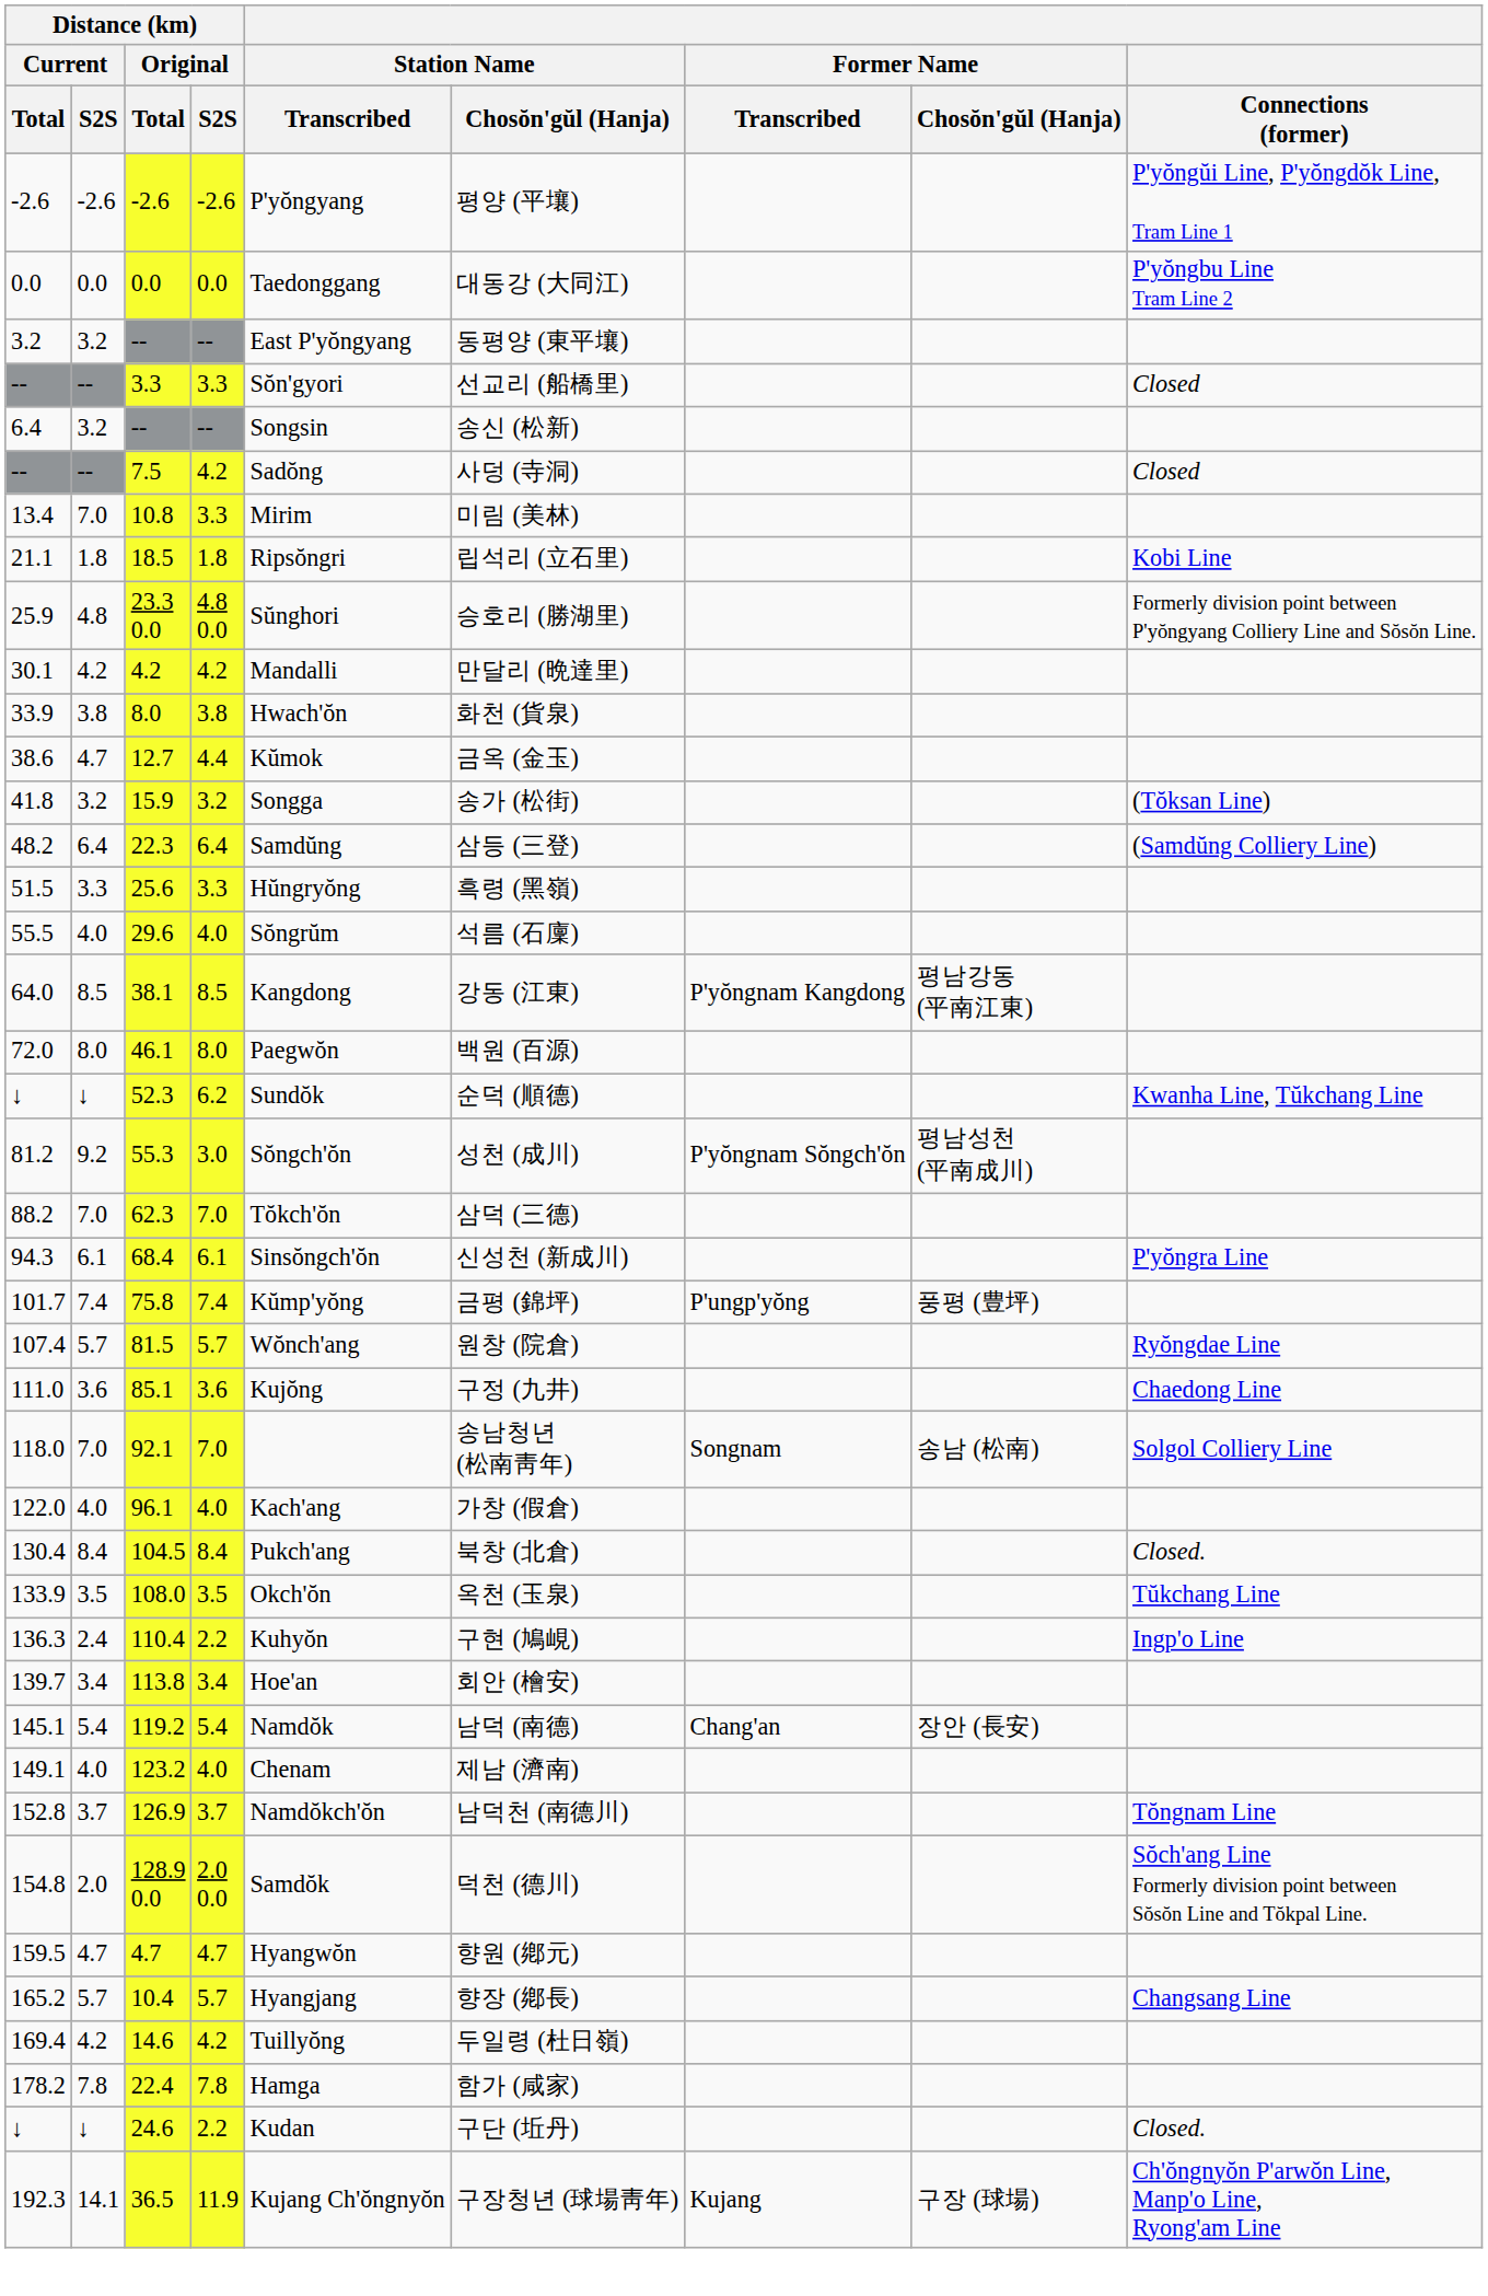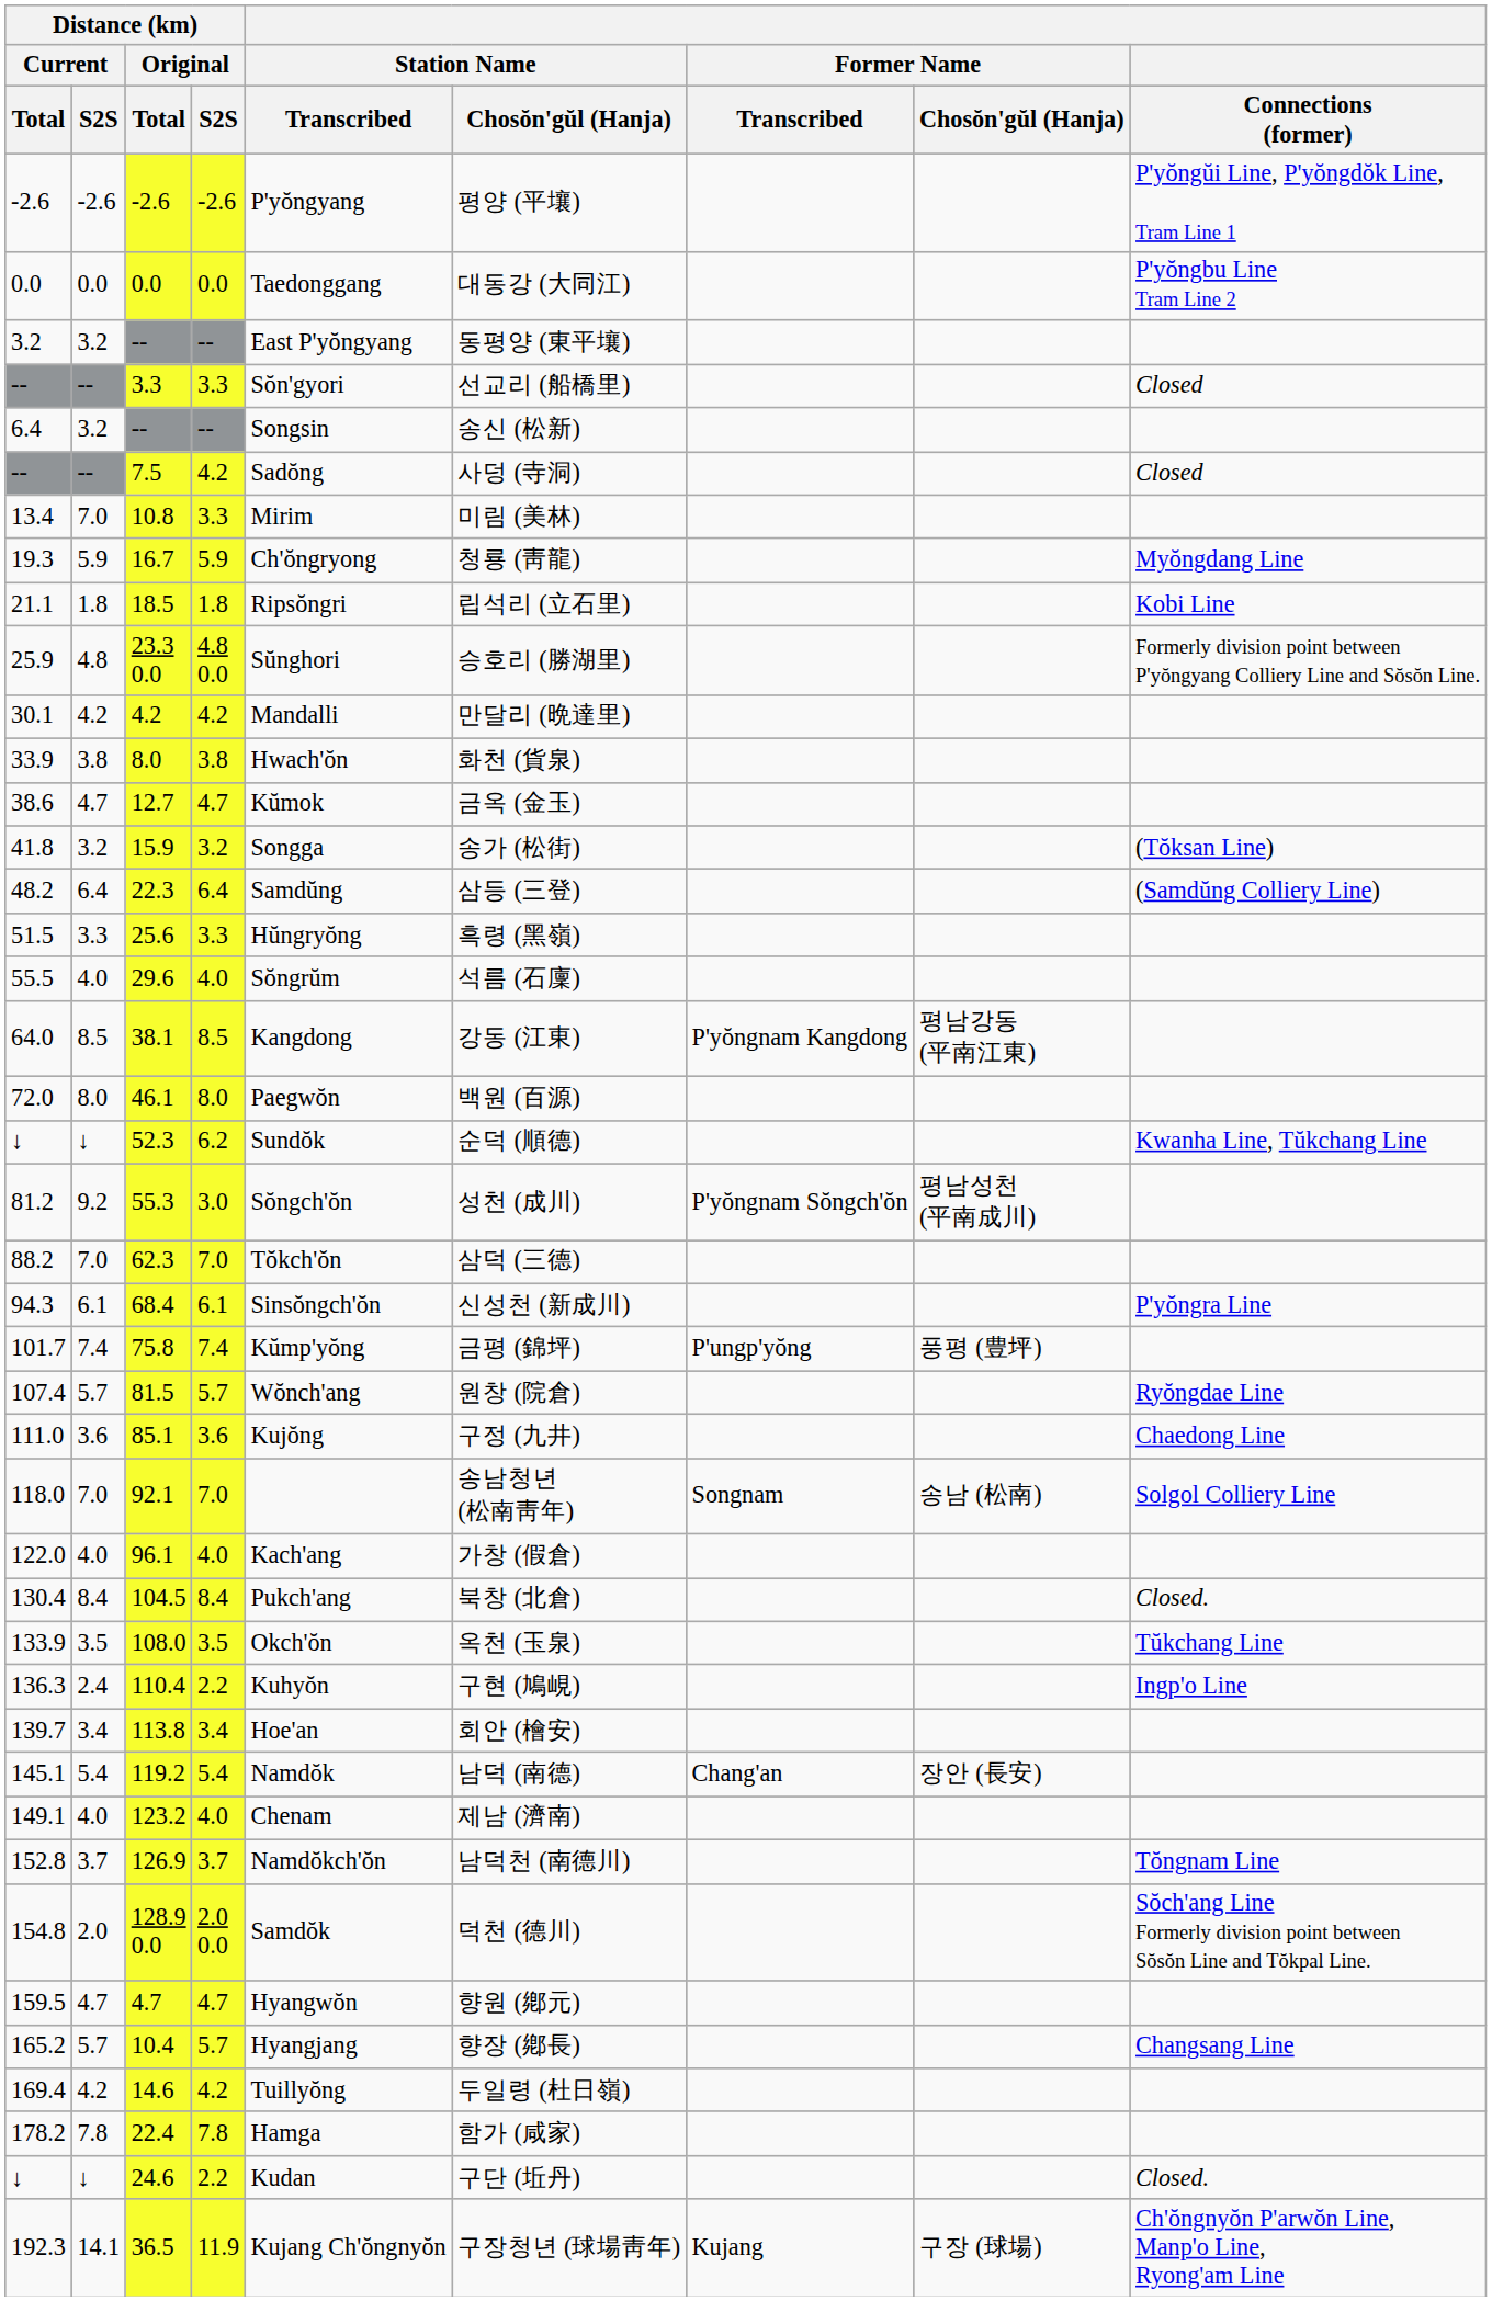+ row: 19.3 | 5.9 | 16.7 | 5.9 | Ch'ŏngryong | 청룡 (靑龍) | Myŏngdang Line
12.7 | Distance (km) / Original / S2S: 4.4 -> 4.7
